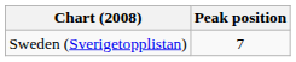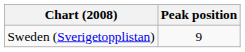Sweden (Sverigetopplistan) | Peak position: 7 -> 9
